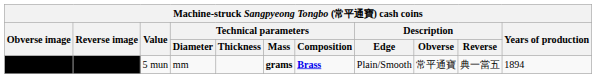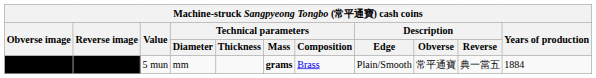5 mun | Technical parameters / Composition: bold -> normal
5 mun | Years of production: 1894 -> 1884
